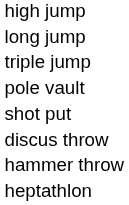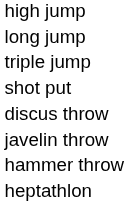- row: pole vault
+ row: javelin throw
